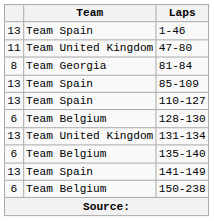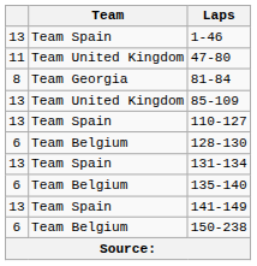85-109 | Team: Team Spain -> Team United Kingdom
131-134 | Team: Team United Kingdom -> Team Spain
